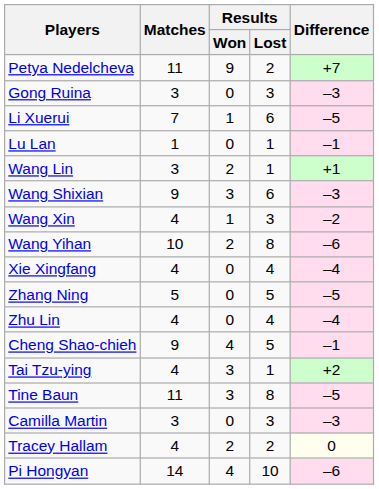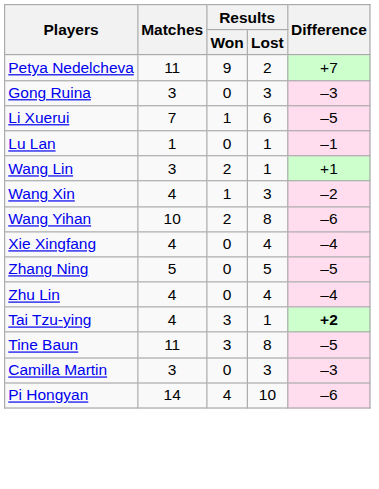- row: Wang Shixian | 9 | 3 | 6 | –3
- row: Cheng Shao-chieh | 9 | 4 | 5 | –1
Tai Tzu-ying | Difference: normal -> bold
- row: Tracey Hallam | 4 | 2 | 2 | 0
